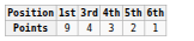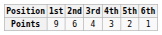+ column: 2nd | 6
